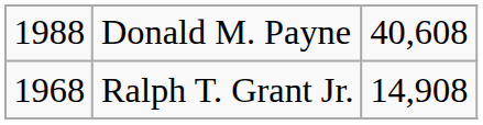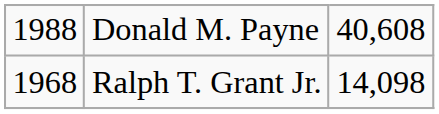Ralph T. Grant Jr. | column 3: 14,908 -> 14,098
